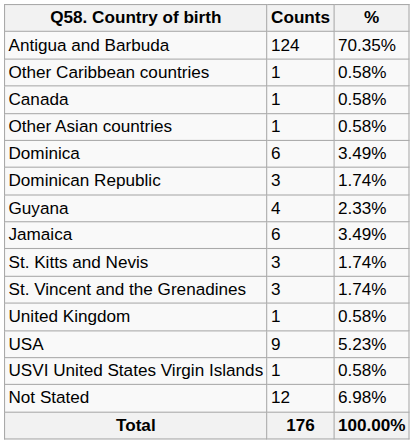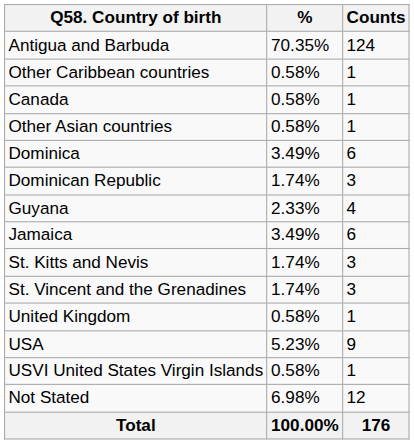columns swapped: Counts <-> %
